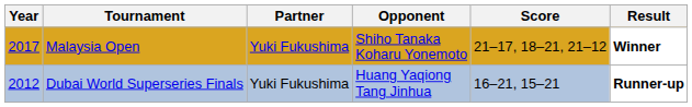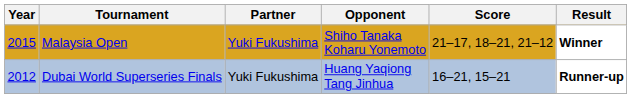Malaysia Open | Year: 2017 -> 2015
